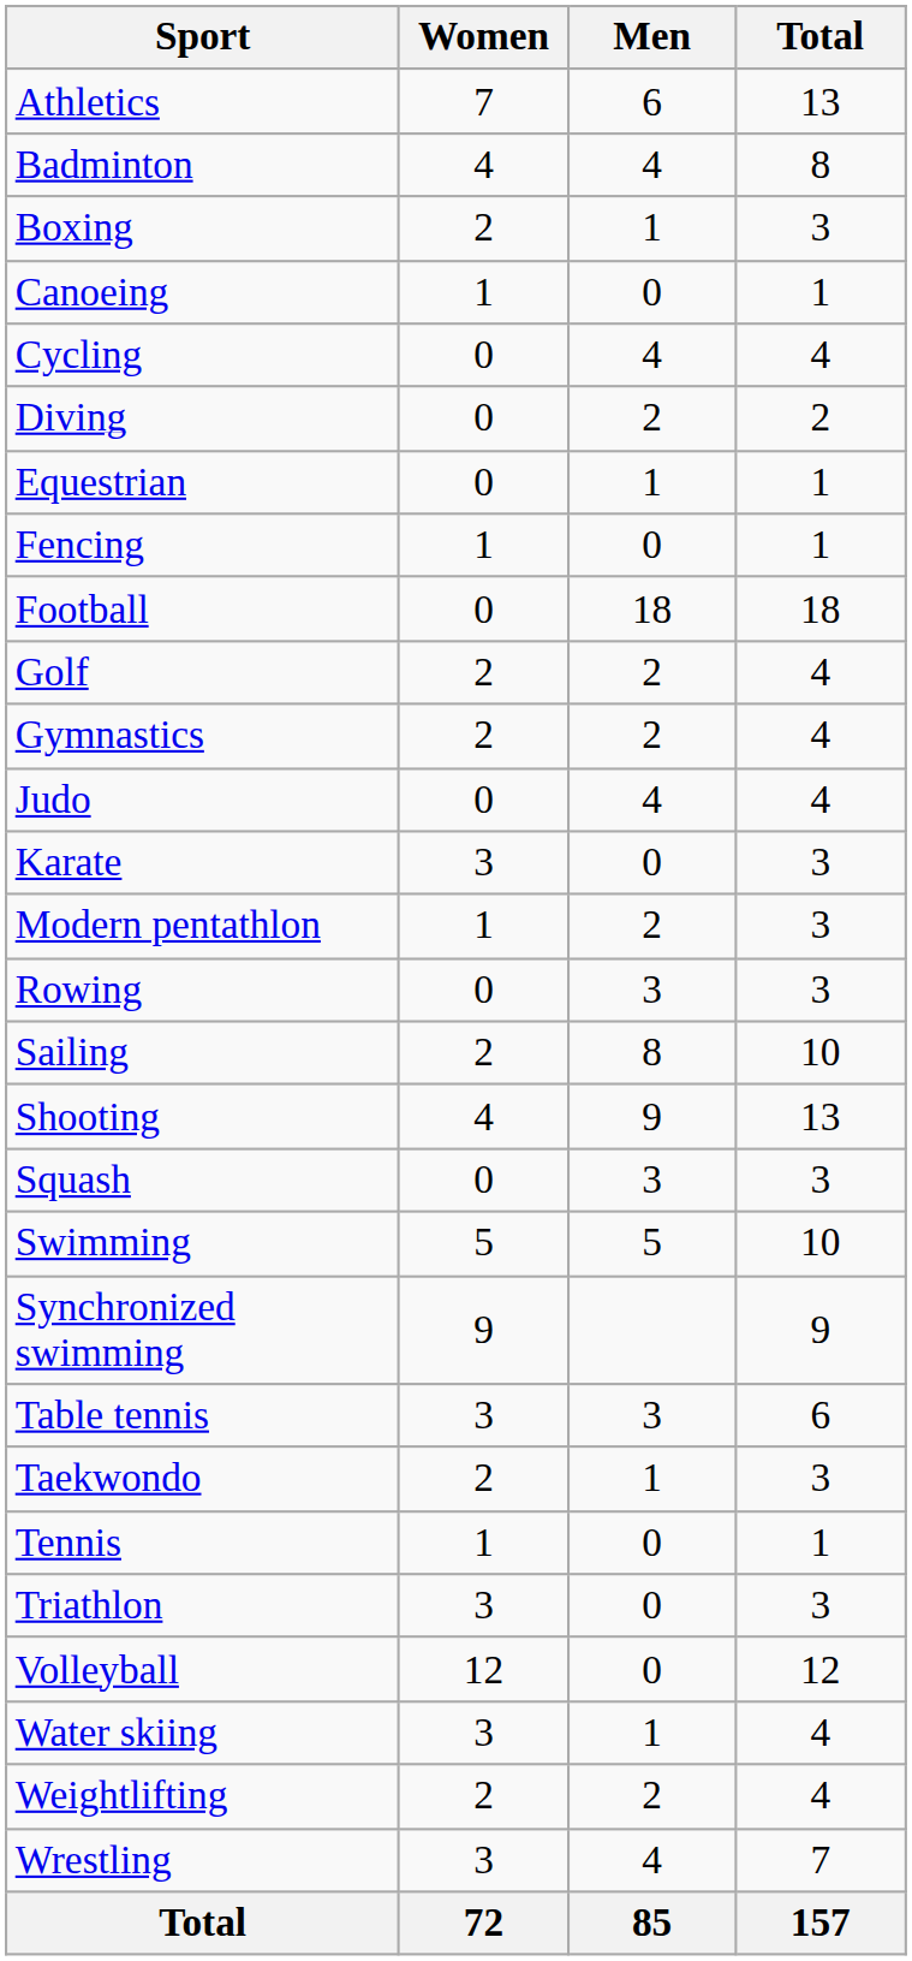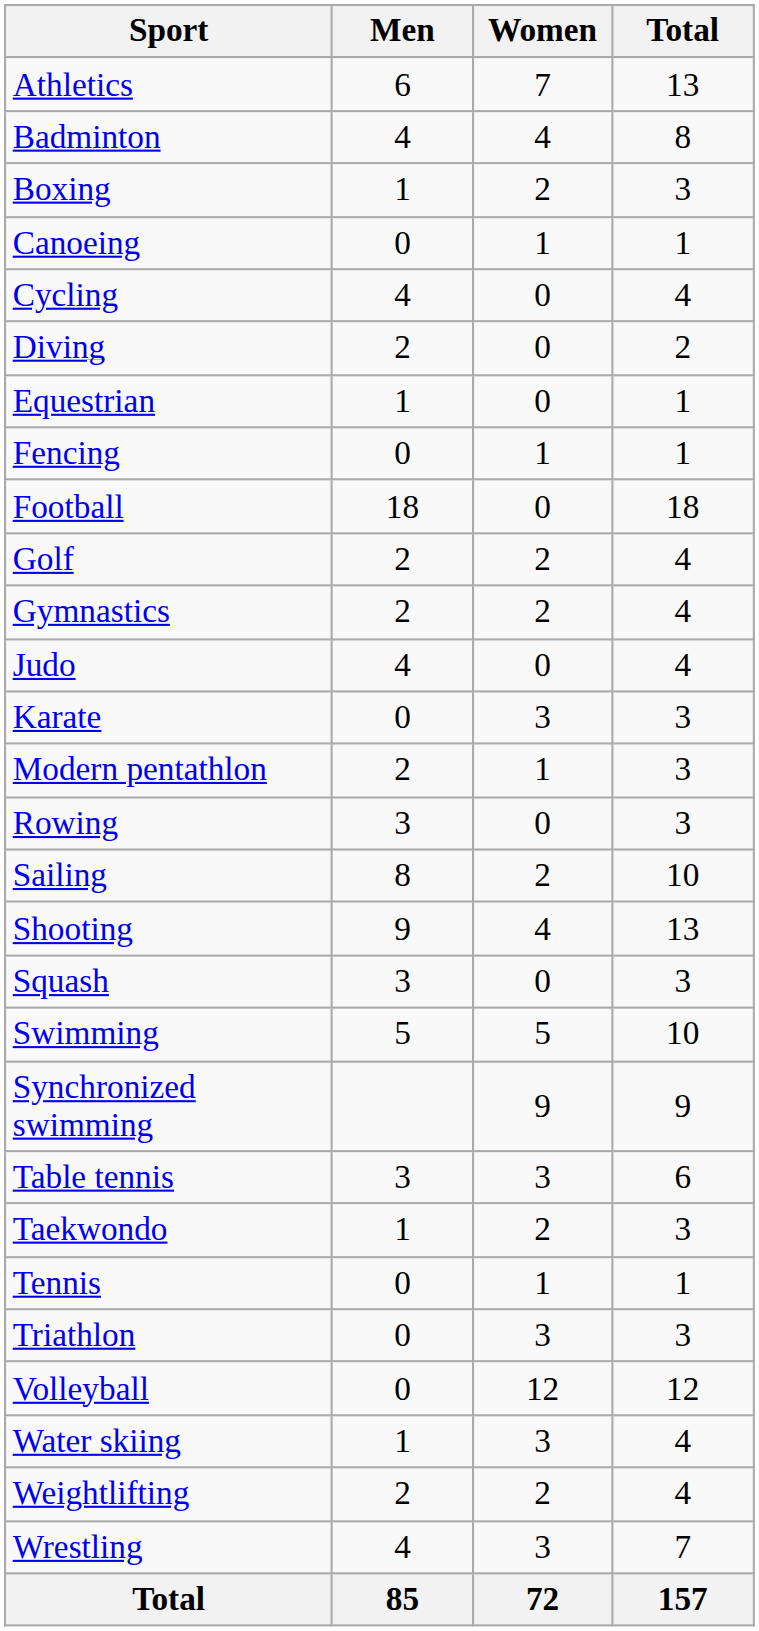columns swapped: Men <-> Women
